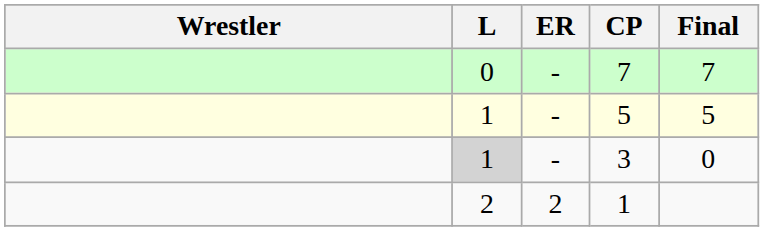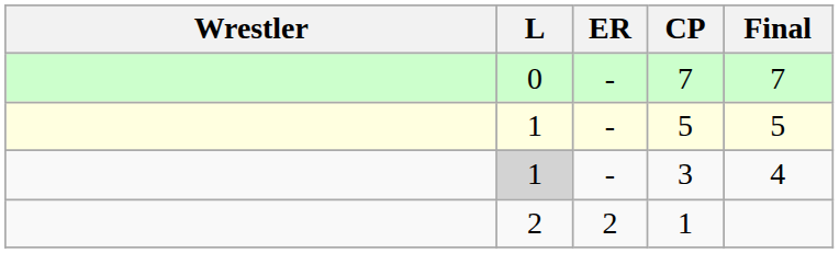3 | Final: 0 -> 4
